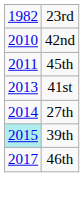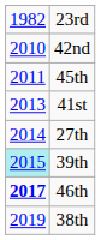46th | column 1: normal -> bold
+ row: 2019 | 38th
